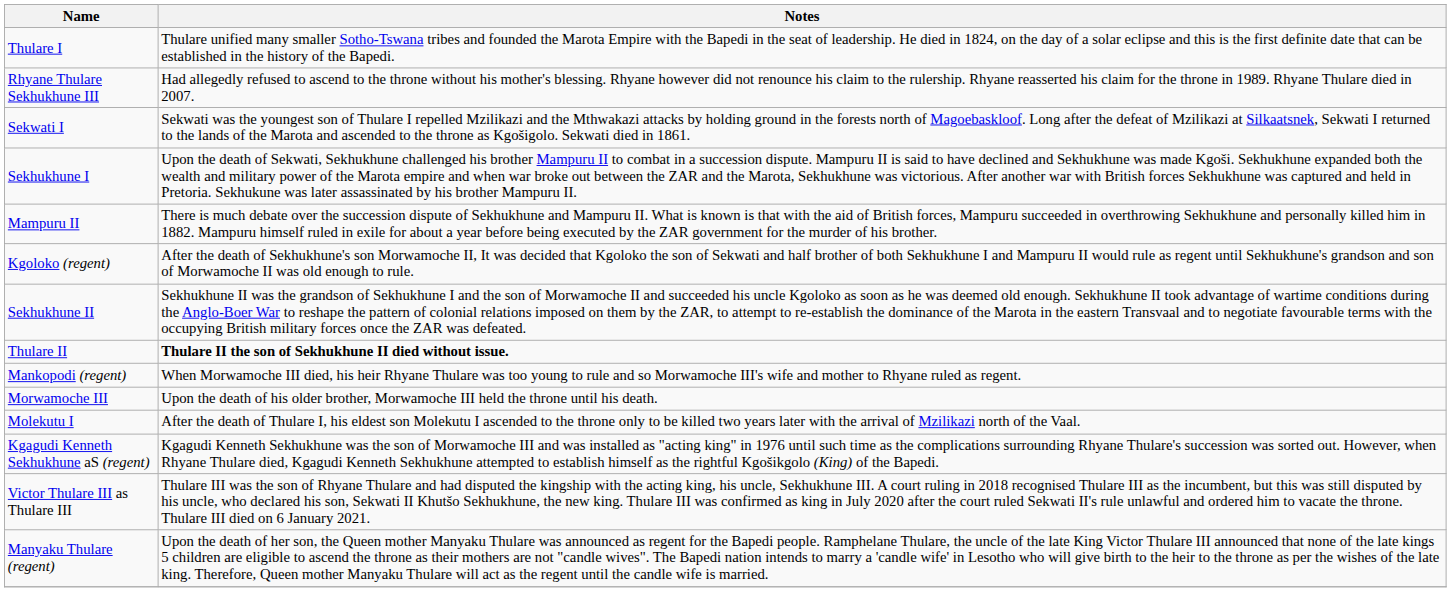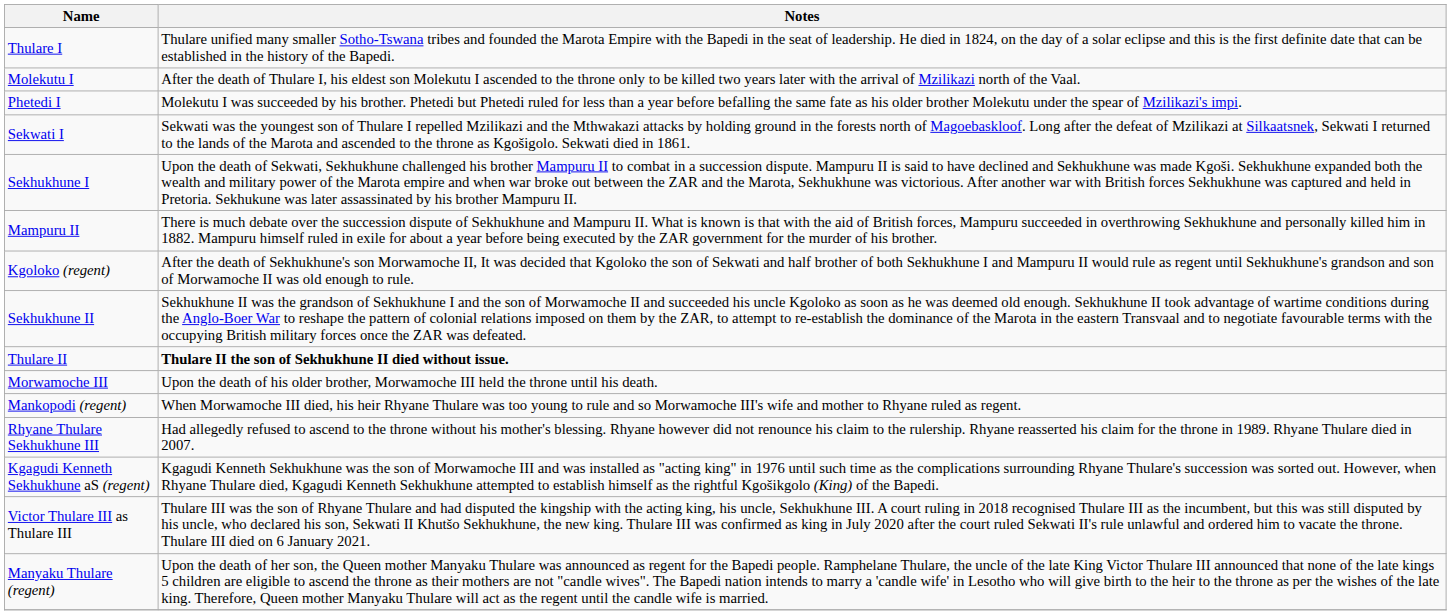rows swapped: Molekutu I <-> Rhyane Thulare Sekhukhune III
+ row: Phetedi I | Molekutu I was succeeded by his brother. Phetedi but Phetedi ruled for less than a year before befalling the same fate as his older brother Molekutu under the spear of Mzilikazi's impi.
rows swapped: Morwamoche III <-> Mankopodi (regent)
